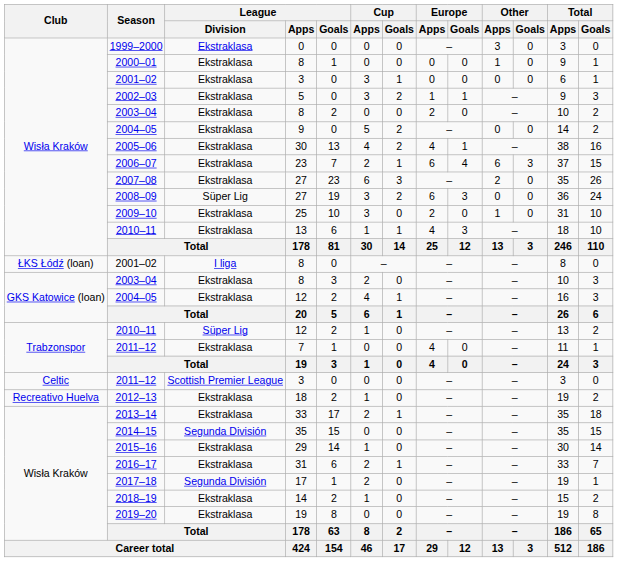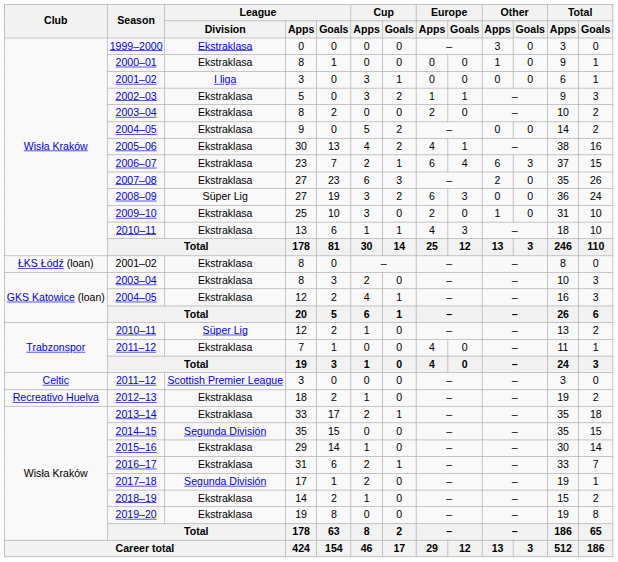Wisła Kraków / 2001–02 | League / Division: Ekstraklasa -> I liga
ŁKS Łódź (loan) / 2001–02 | League / Division: I liga -> Ekstraklasa
